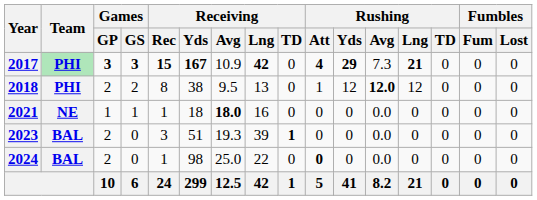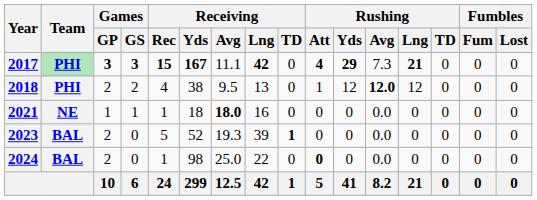2017 | Receiving / Avg: 10.9 -> 11.1
2018 | Receiving / Rec: 8 -> 4
2023 | Receiving / Rec: 3 -> 5
2023 | Receiving / Yds: 51 -> 52
